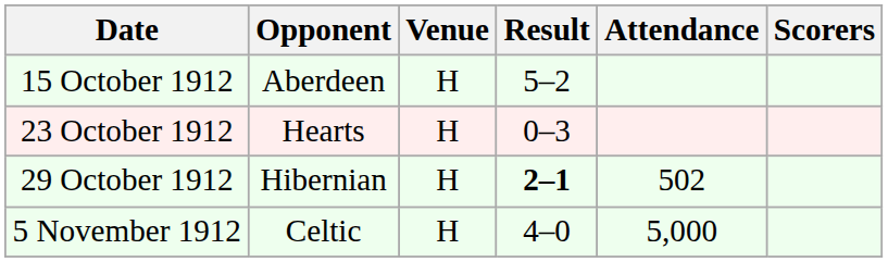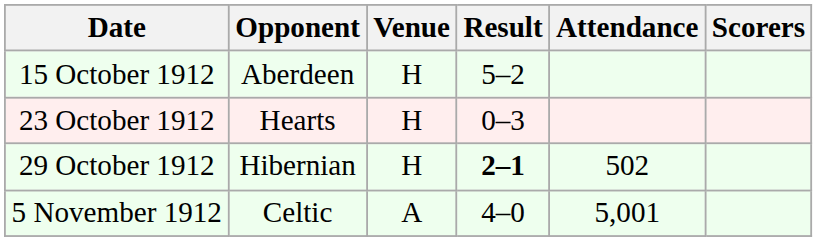5 November 1912 | Venue: H -> A
5 November 1912 | Attendance: 5,000 -> 5,001
